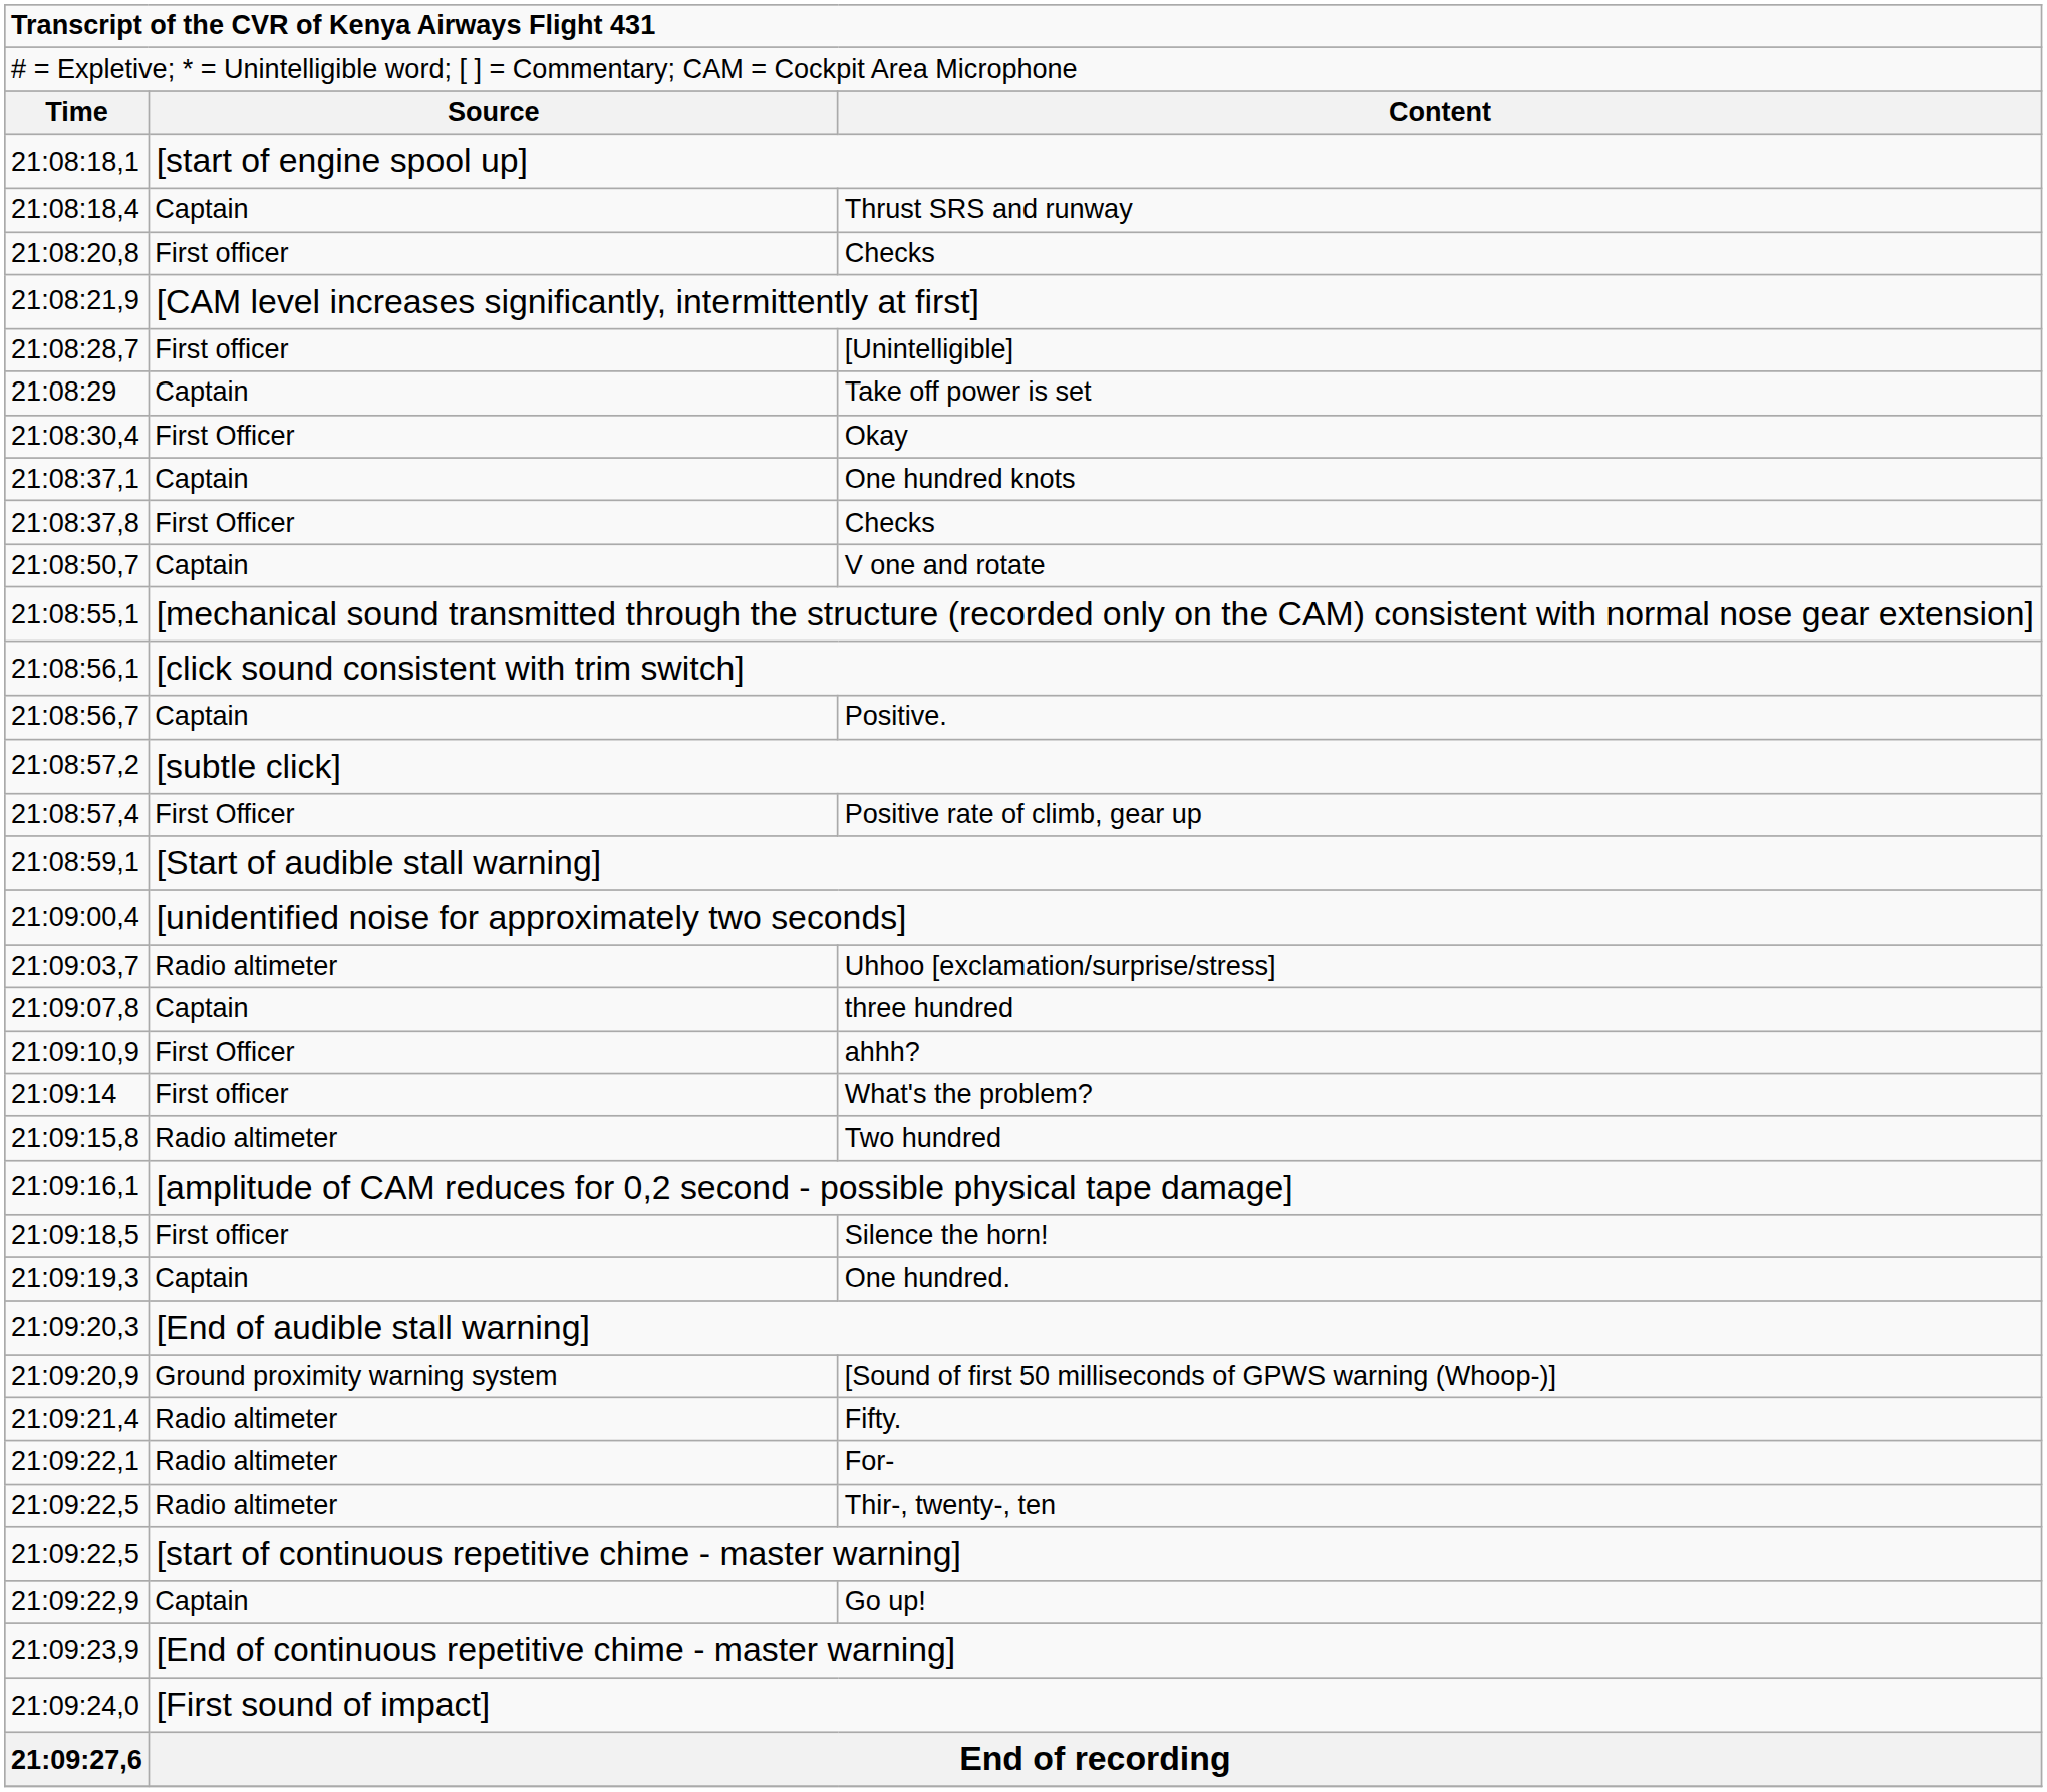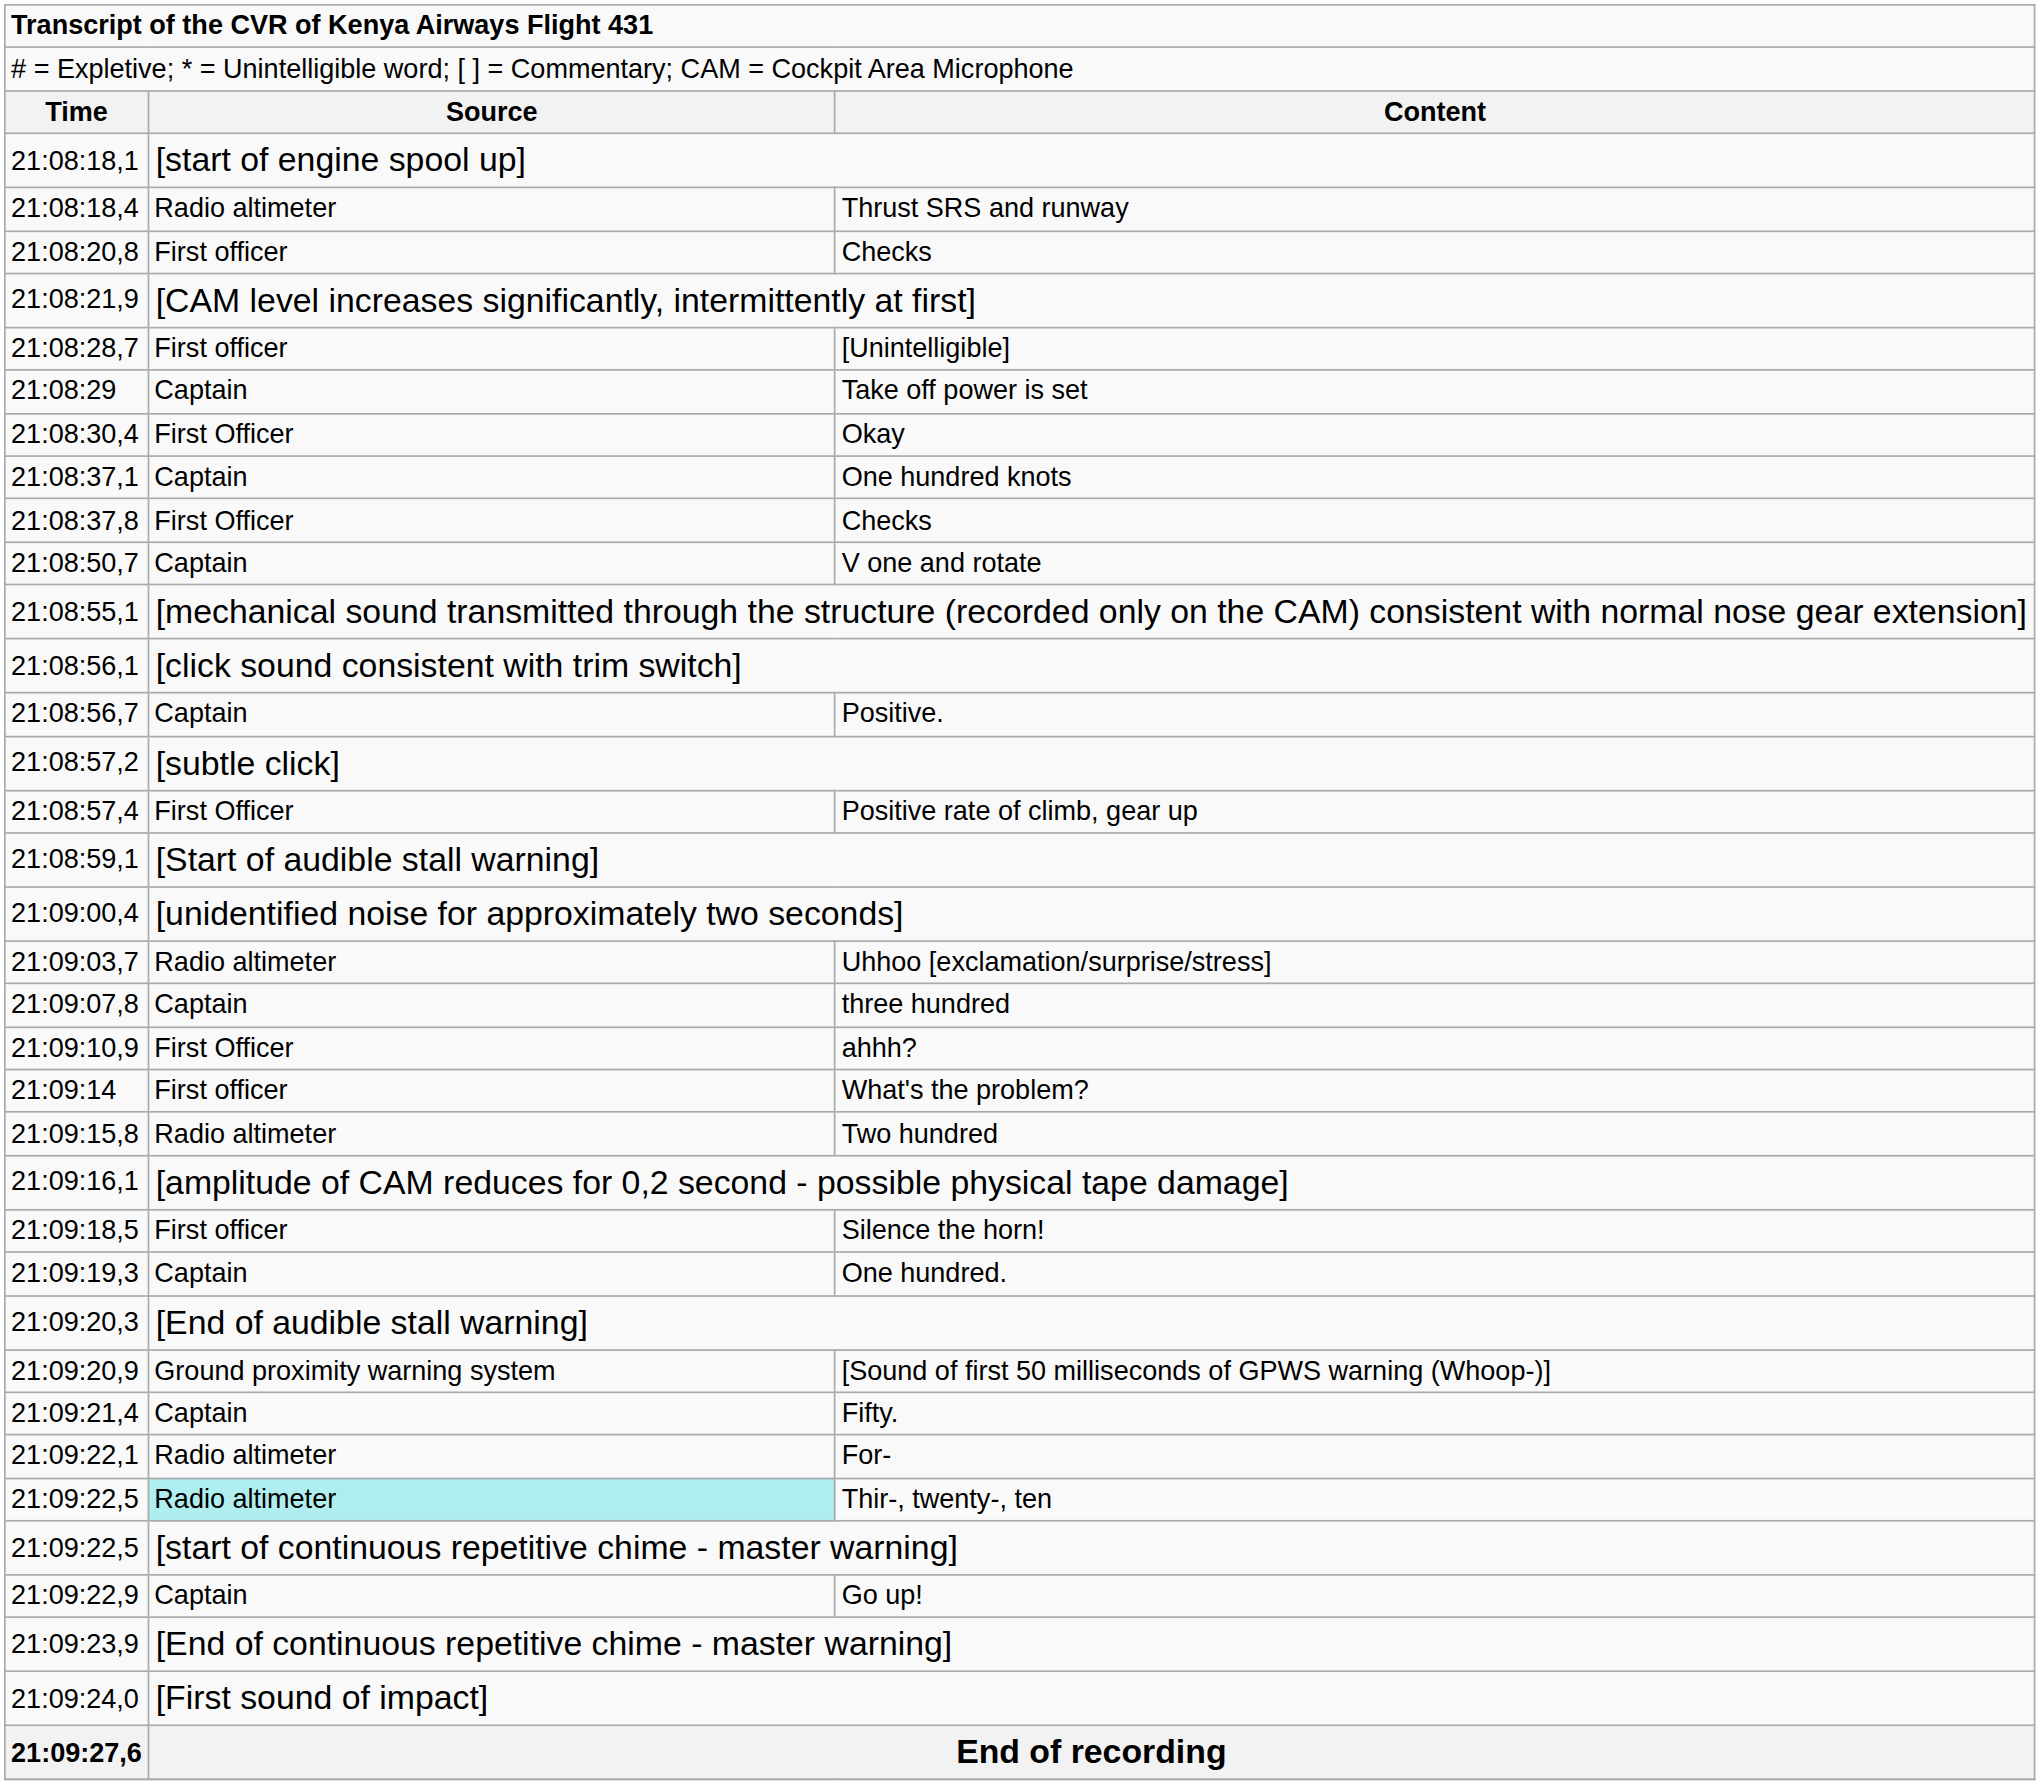Thrust SRS and runway | column 2: Captain -> Radio altimeter
Fifty. | column 2: Radio altimeter -> Captain
Thir-, twenty-, ten | column 2: no background -> paleturquoise background
